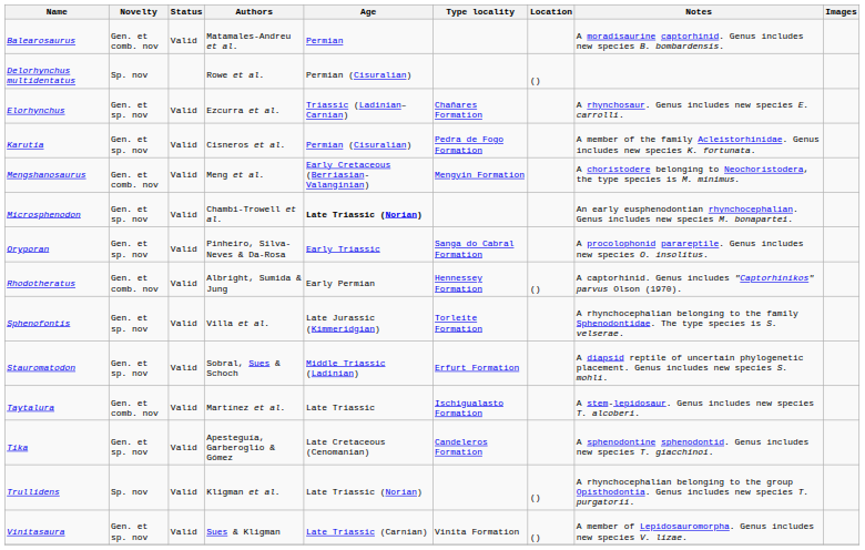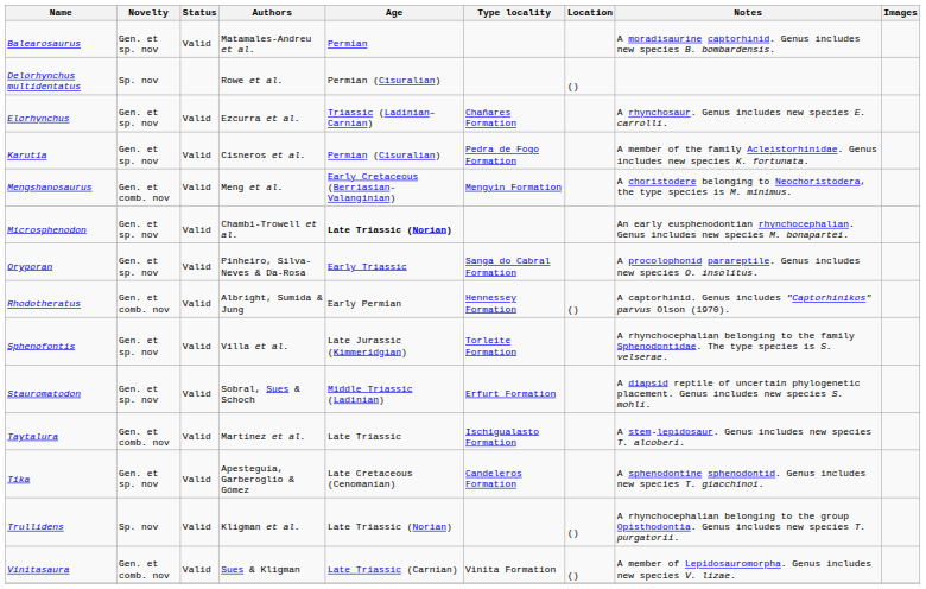Balearosaurus | Novelty: Gen. et comb. nov -> Gen. et sp. nov
Vinitasaura | Novelty: Gen. et sp. nov -> Gen. et comb. nov
